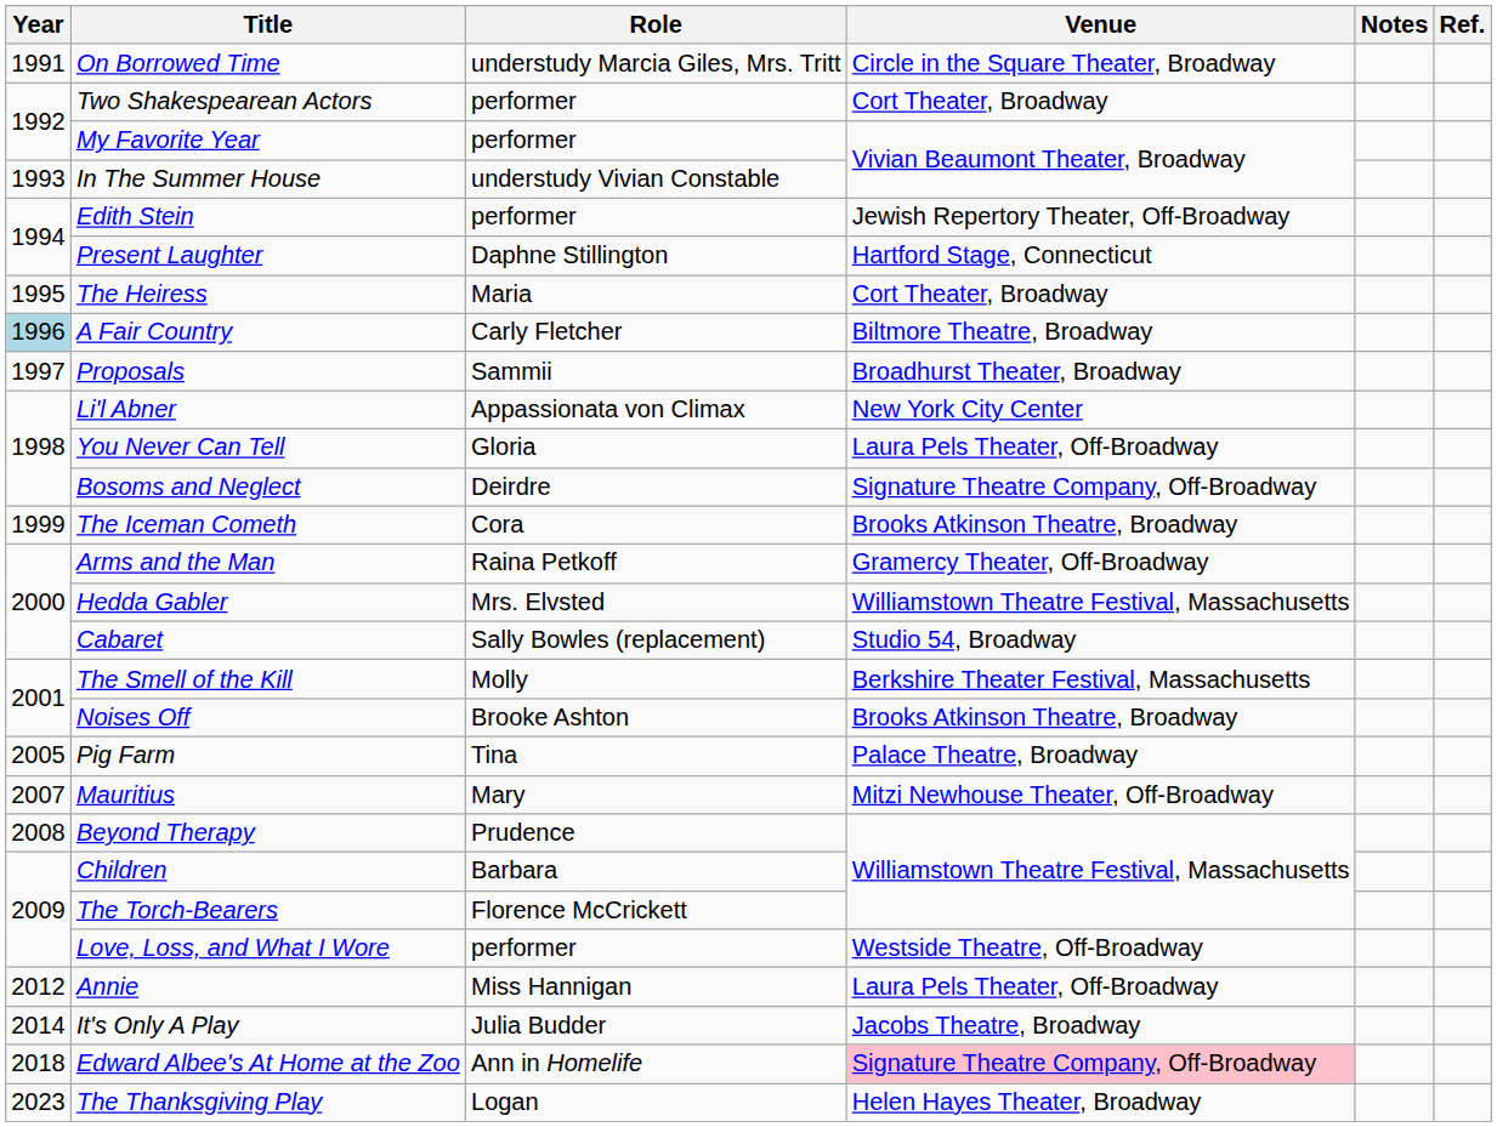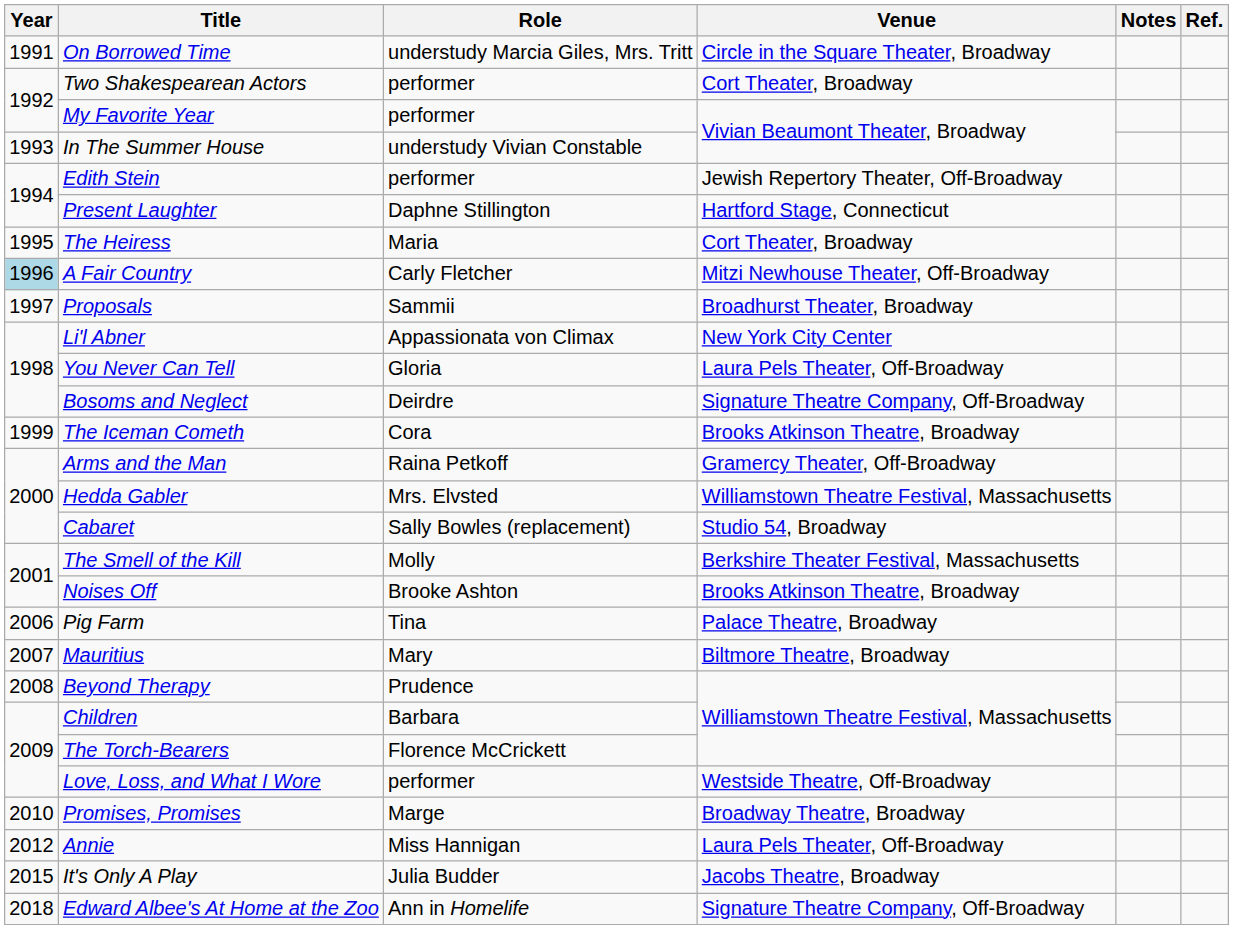A Fair Country | Venue: Biltmore Theatre, Broadway -> Mitzi Newhouse Theater, Off-Broadway
Pig Farm | Year: 2005 -> 2006
Mauritius | Venue: Mitzi Newhouse Theater, Off-Broadway -> Biltmore Theatre, Broadway
+ row: 2010 | Promises, Promises | Marge | Broadway Theatre, Broadway
It's Only A Play | Year: 2014 -> 2015
Edward Albee's At Home at the Zoo | Venue: pink background -> no background
- row: 2023 | The Thanksgiving Play | Logan | Helen Hayes Theater, Broadway
